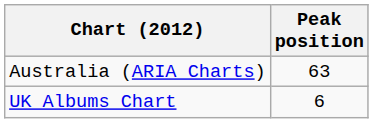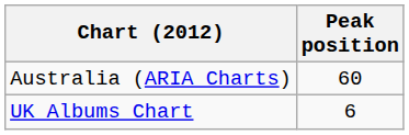Australia (ARIA Charts) | Peak position: 63 -> 60
